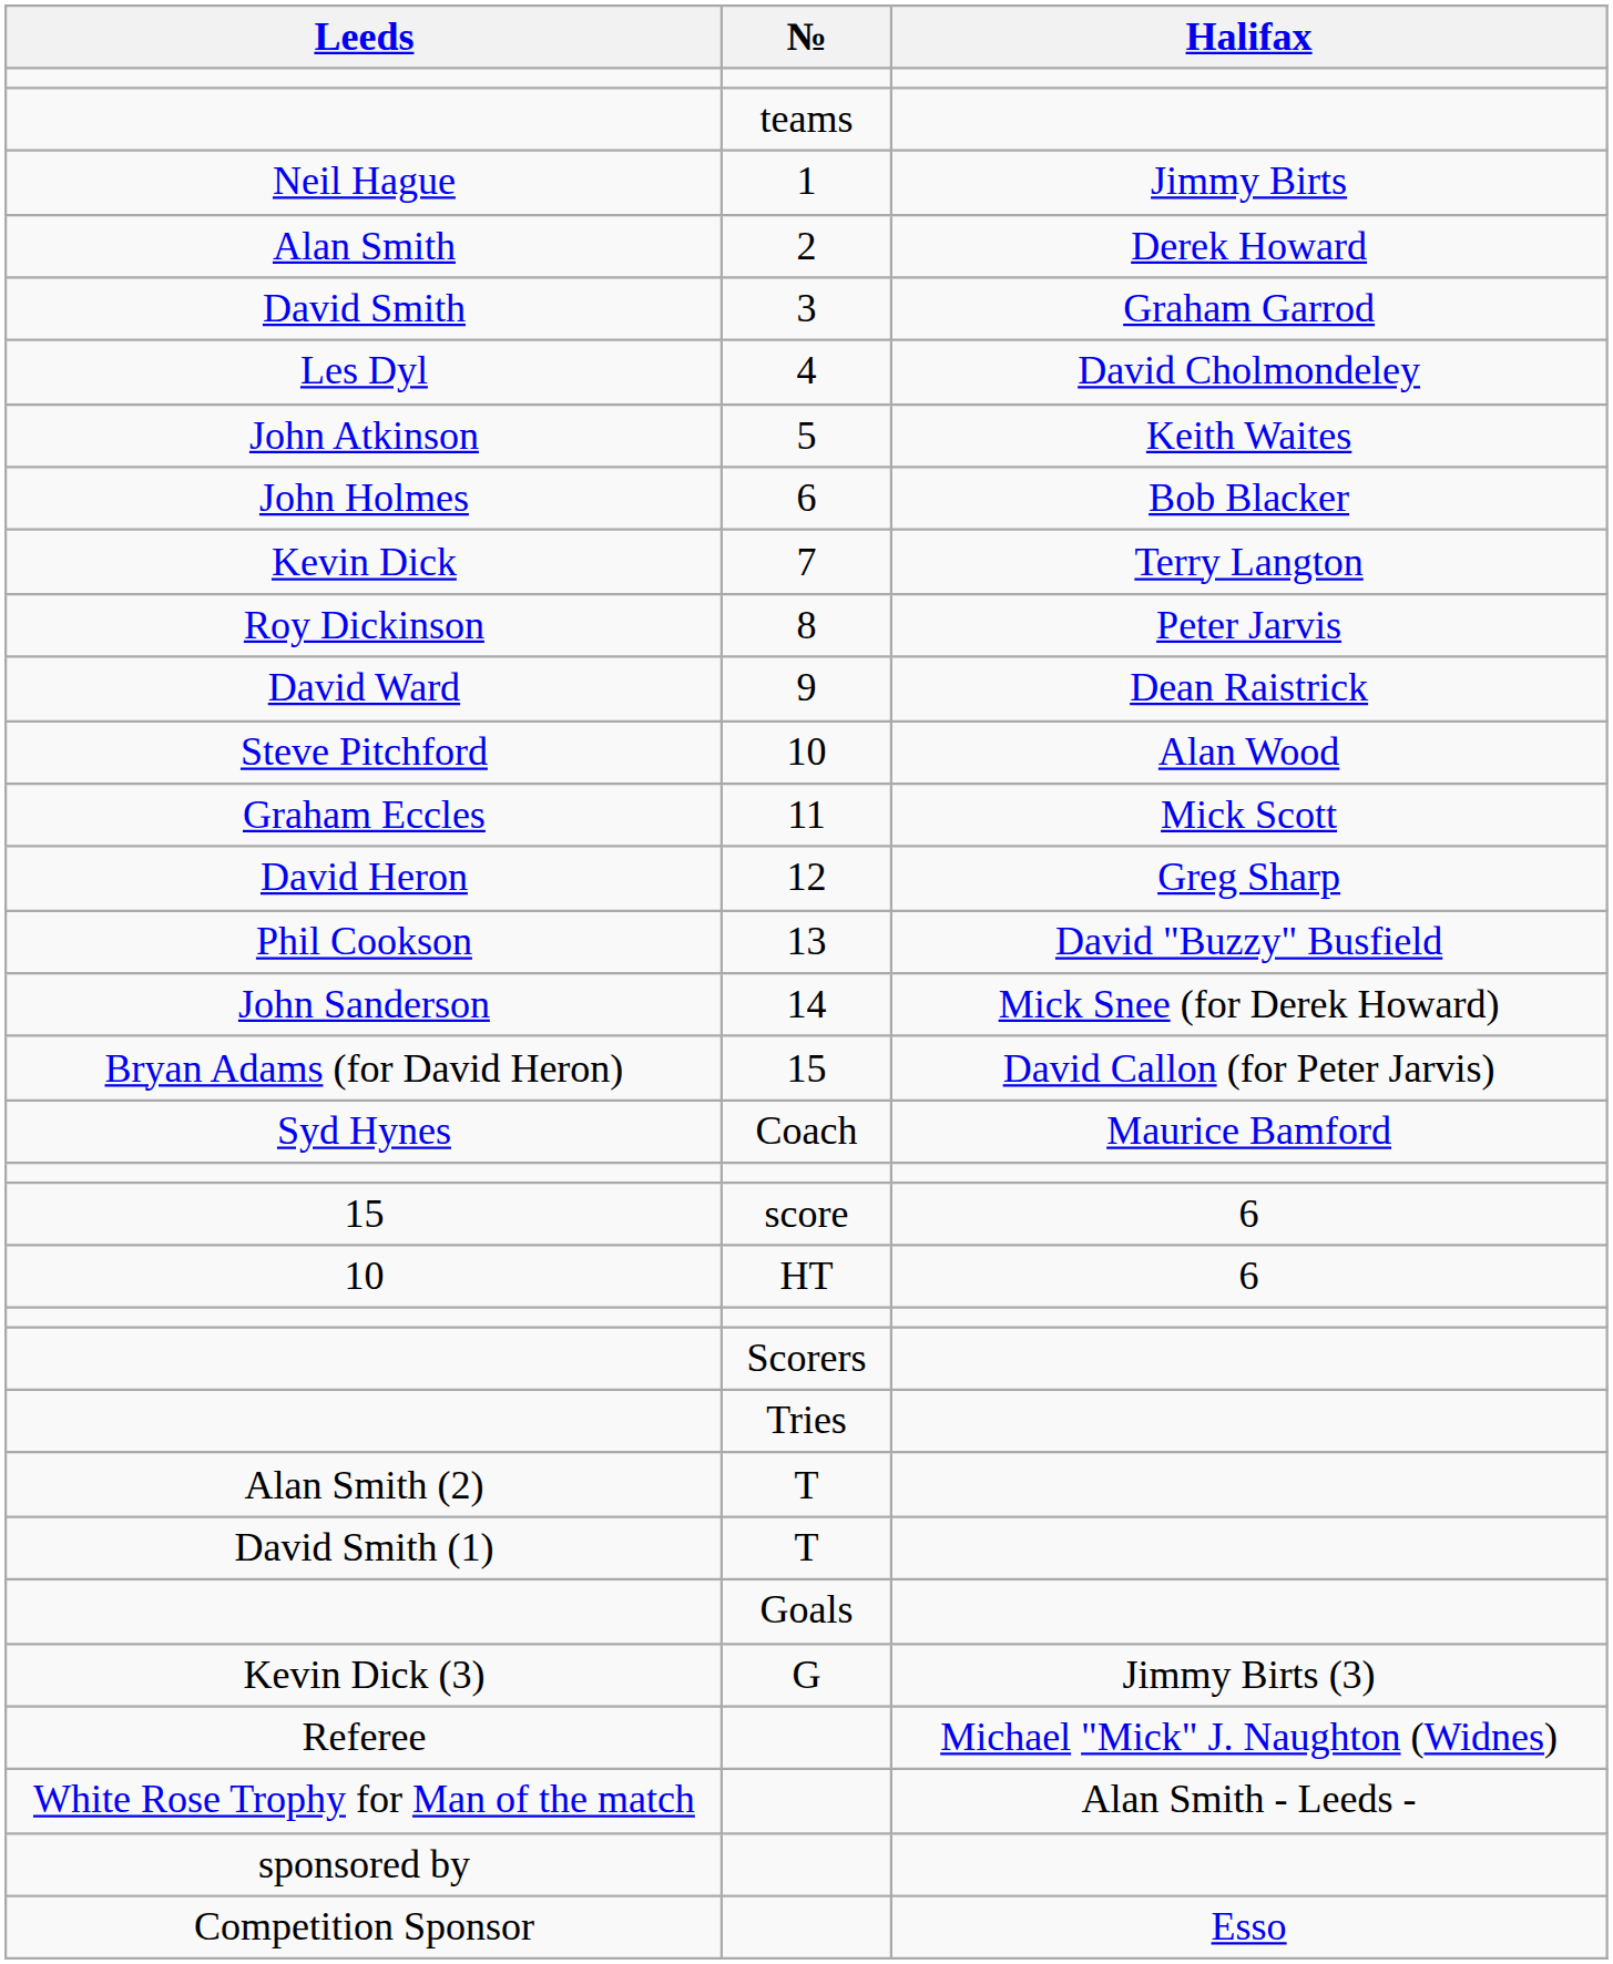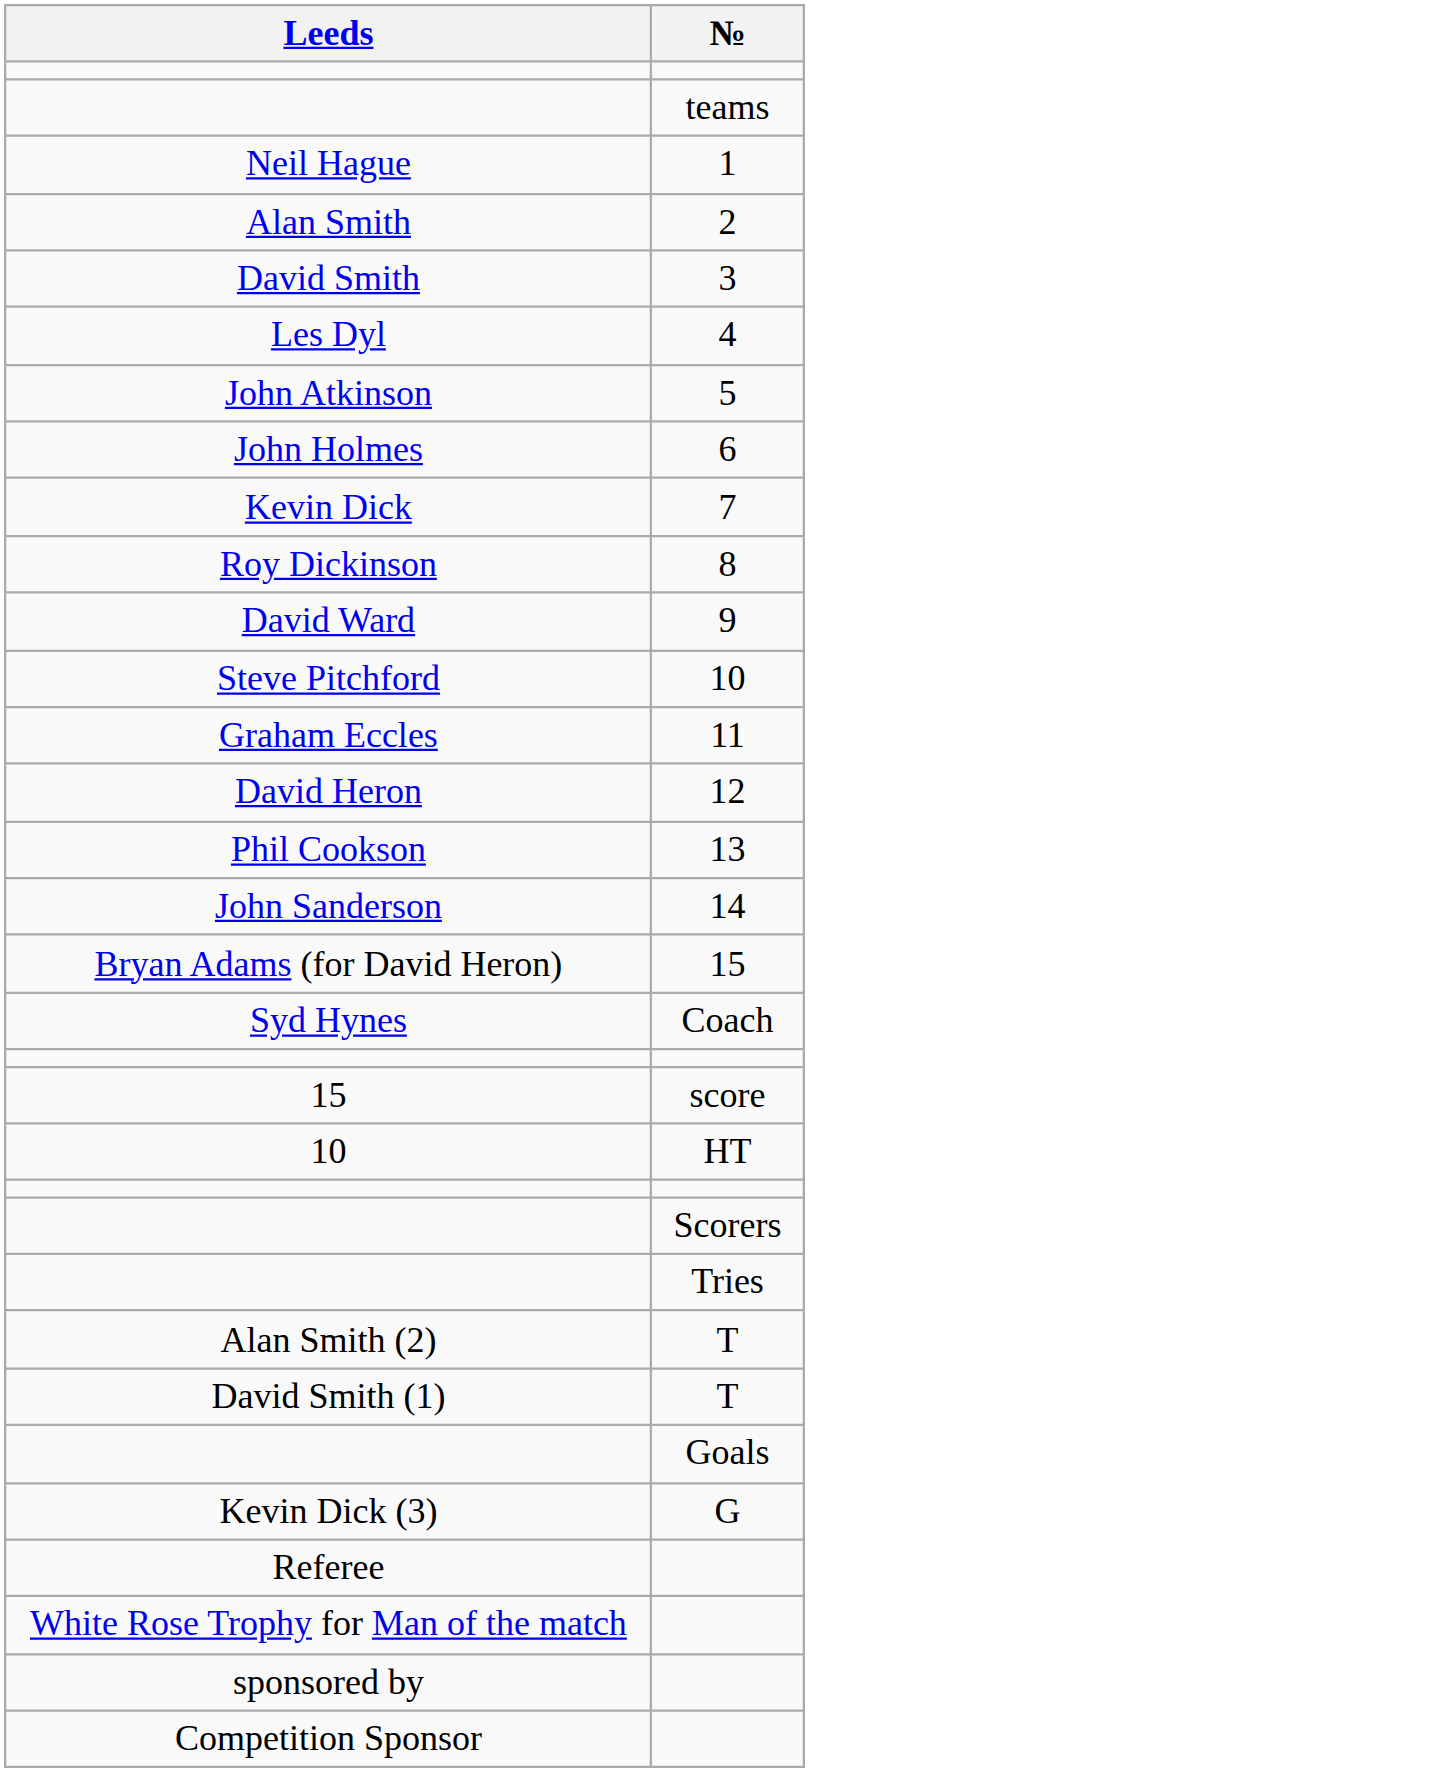- column: Halifax | Jimmy Birts | Derek Howard | Graham Garrod | David Cholmondeley | Keith Waites | Bob Blacker | Terry Langton | Peter Jarvis | Dean Raistrick | Alan Wood | Mick Scott | Greg Sharp | David "Buzzy" Busfield | Mick Snee (for Derek Howard) | David Callon (for Peter Jarvis) | Maurice Bamford | 6 | 6 | Jimmy Birts (3) | Michael "Mick" J. Naughton (Widnes) | Alan Smith - Leeds - | Esso
